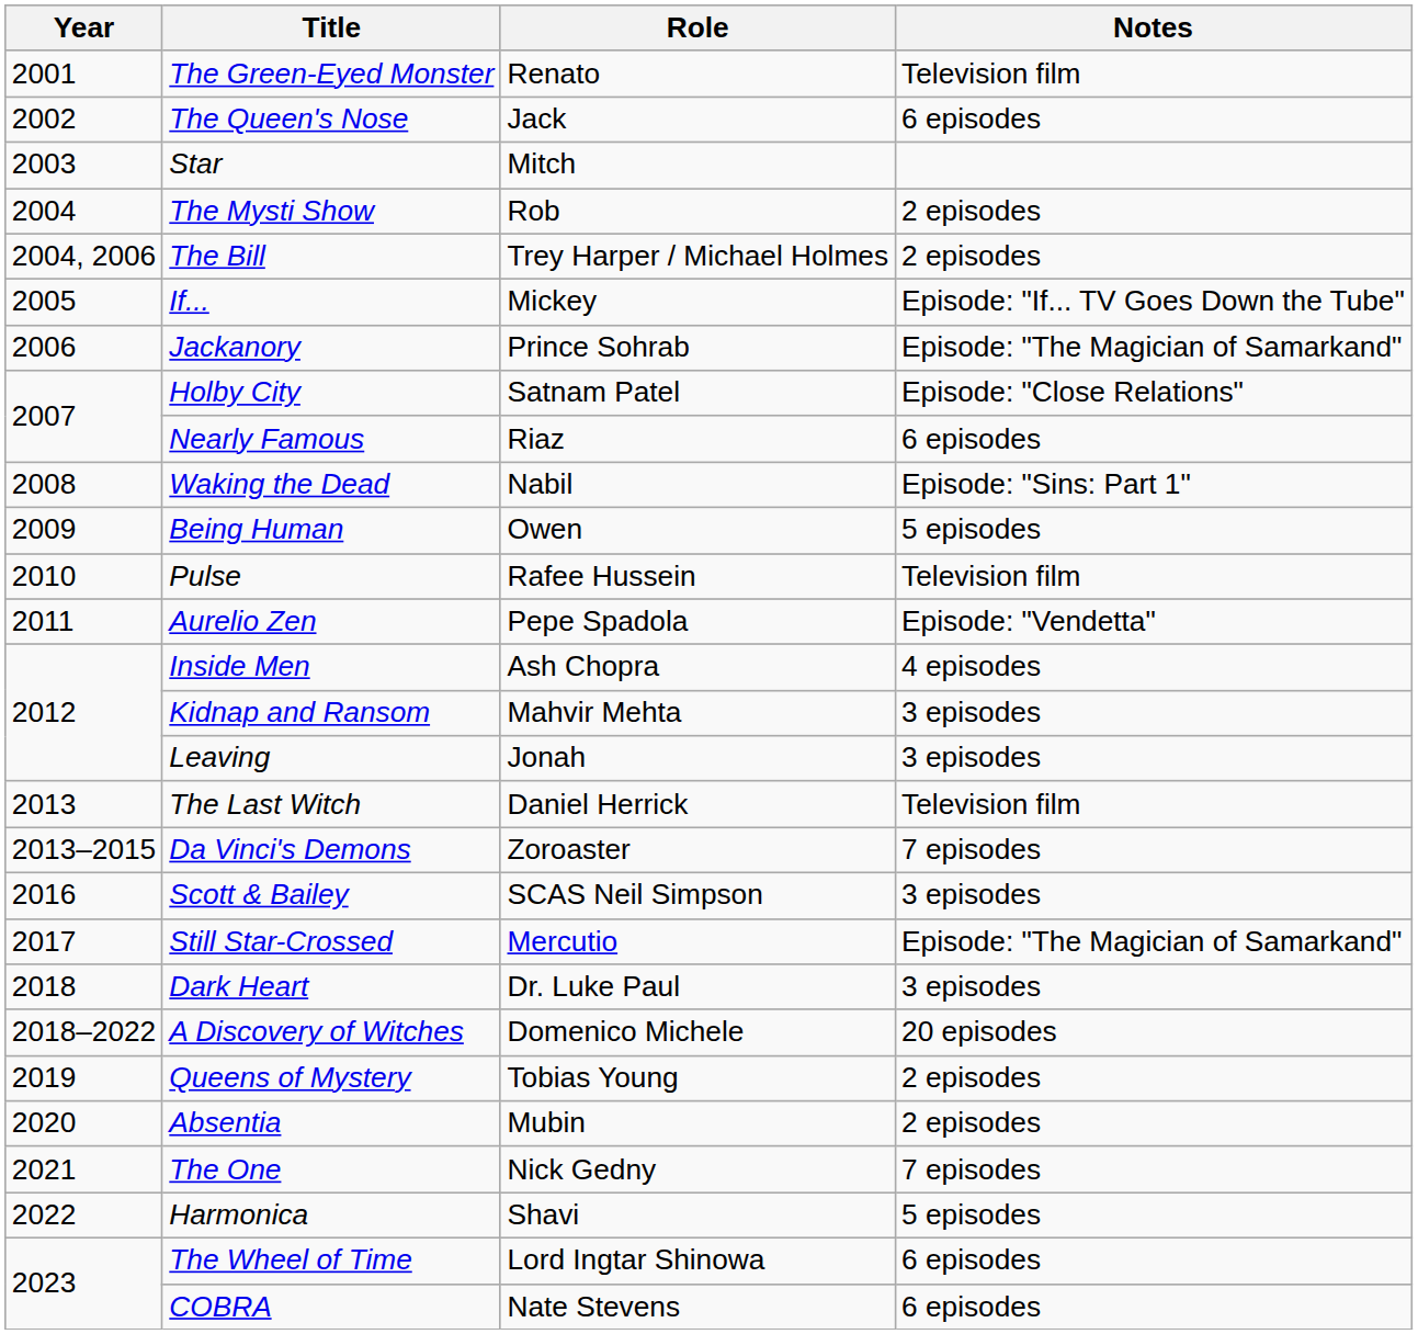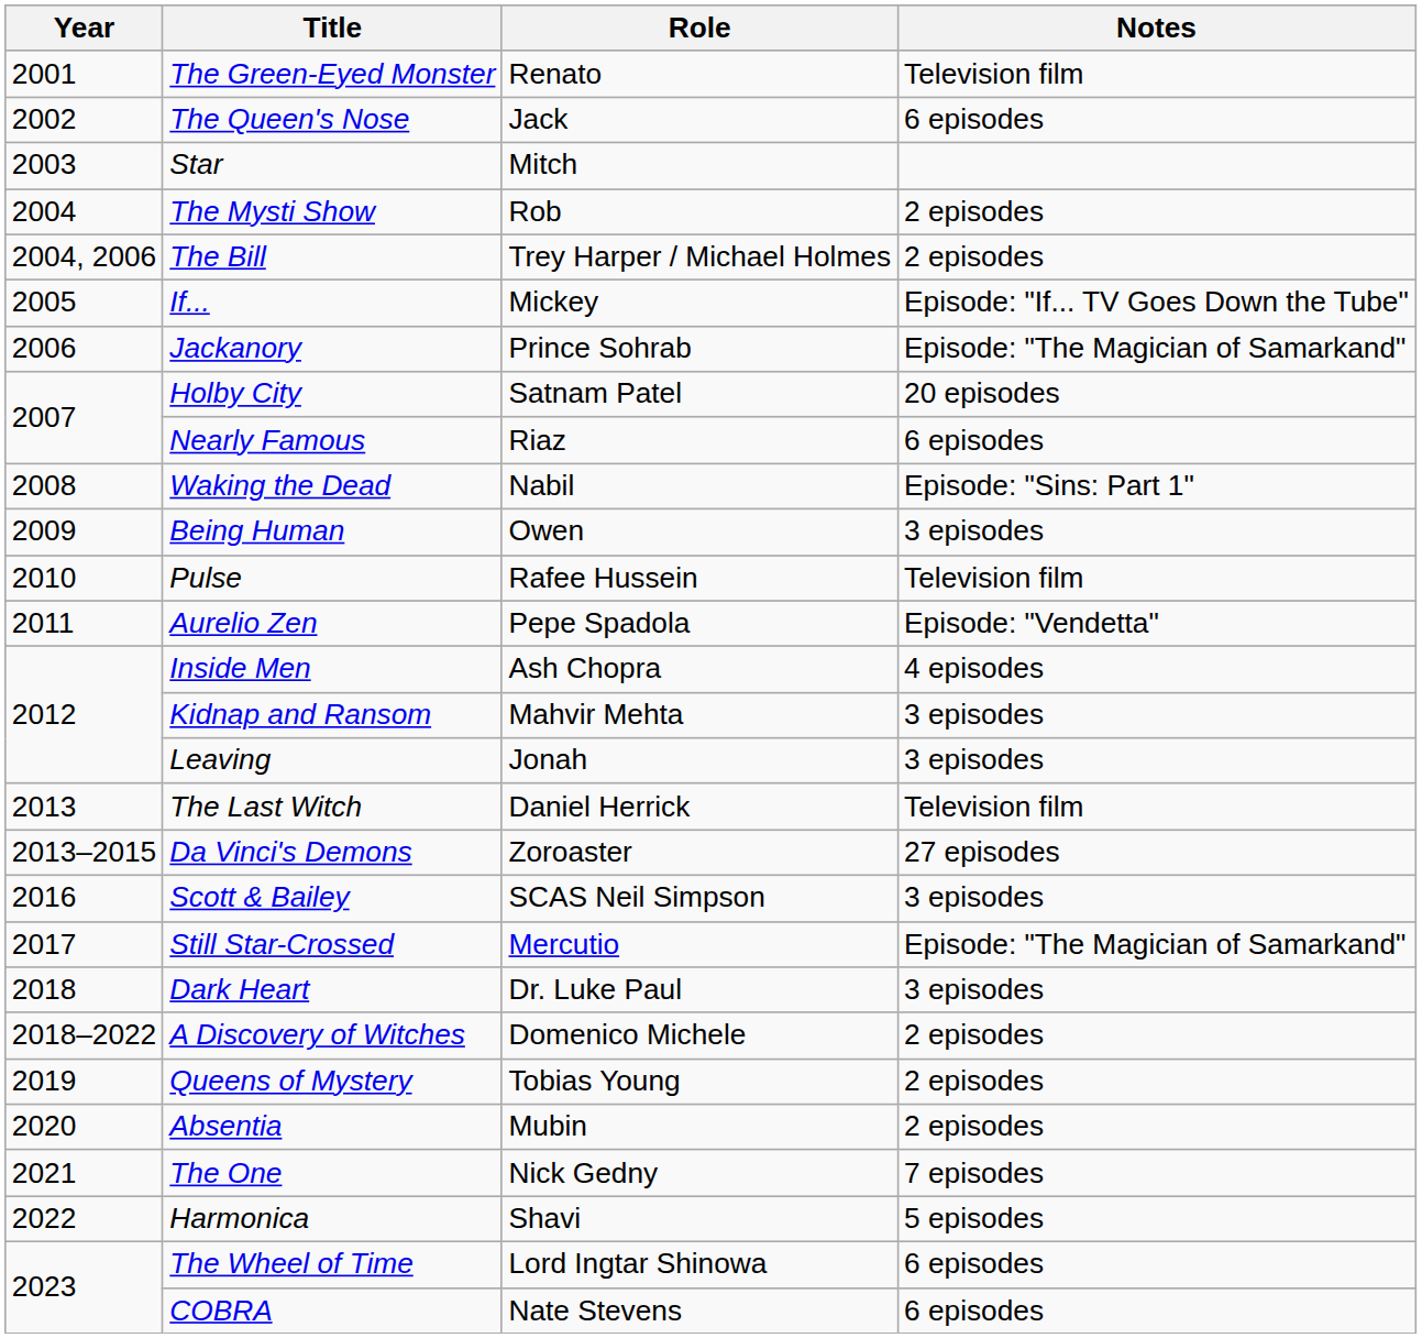Holby City | Notes: Episode: "Close Relations" -> 20 episodes
Being Human | Notes: 5 episodes -> 3 episodes
Da Vinci's Demons | Notes: 7 episodes -> 27 episodes
A Discovery of Witches | Notes: 20 episodes -> 2 episodes
